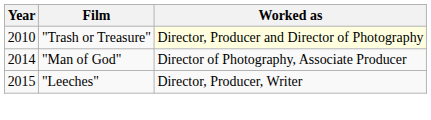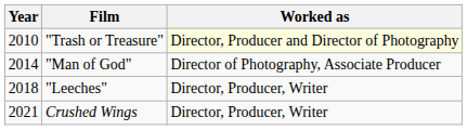"Leeches" | Year: 2015 -> 2018
+ row: 2021 | Crushed Wings | Director, Producer, Writer
